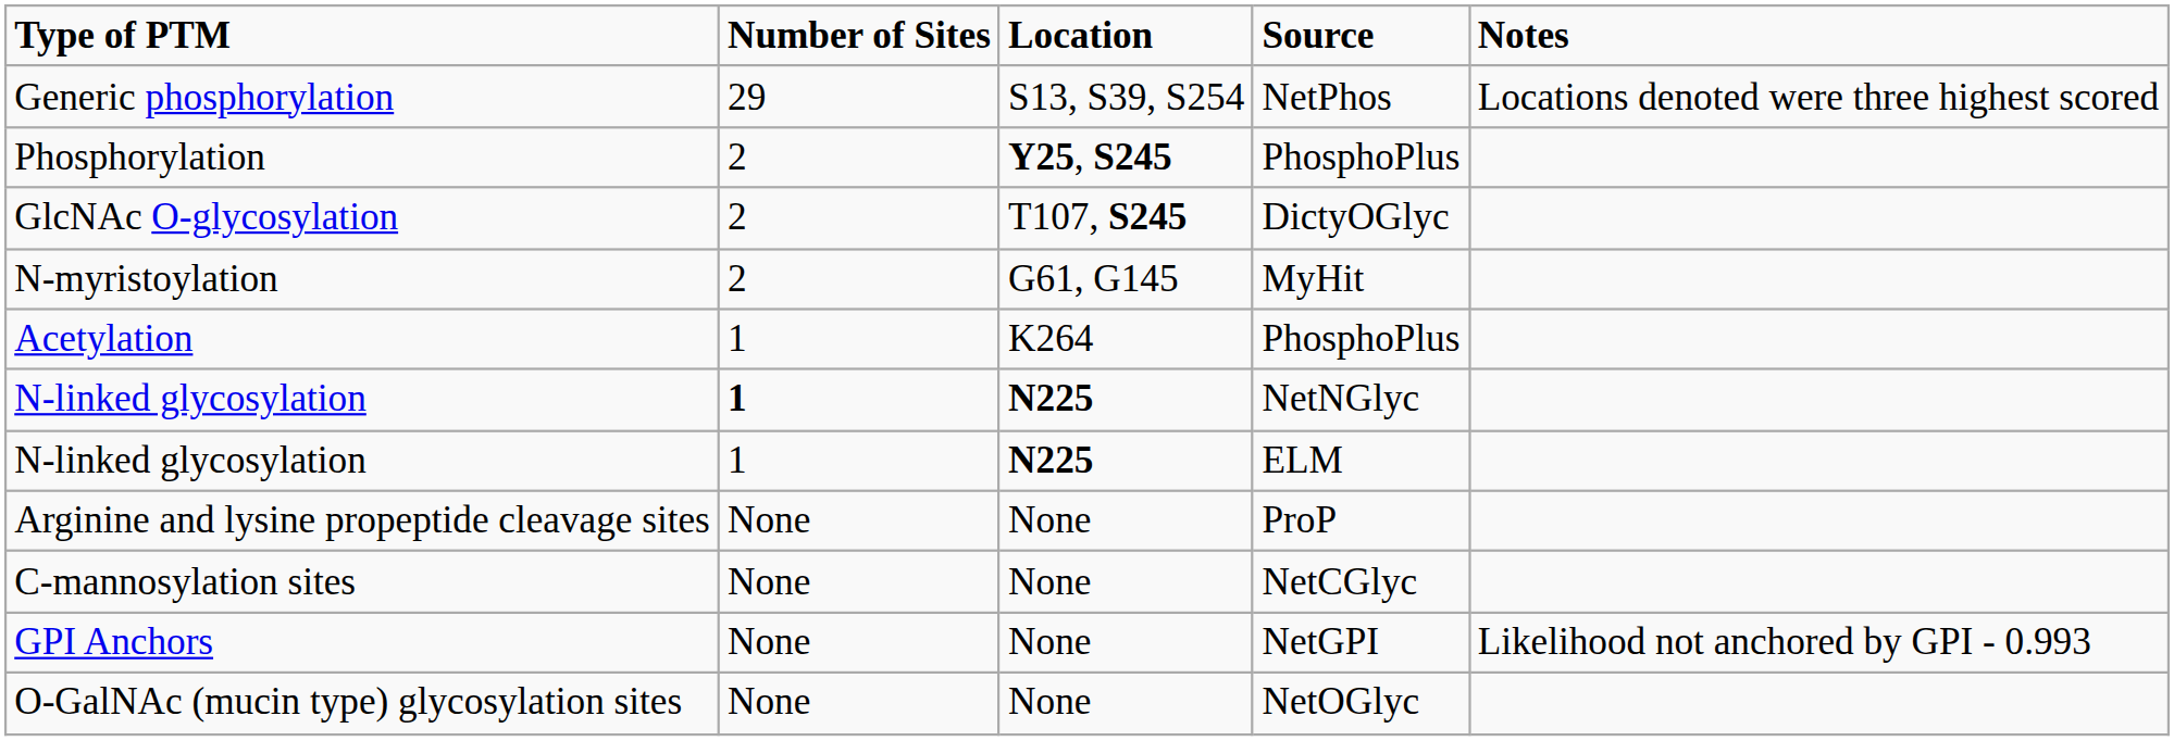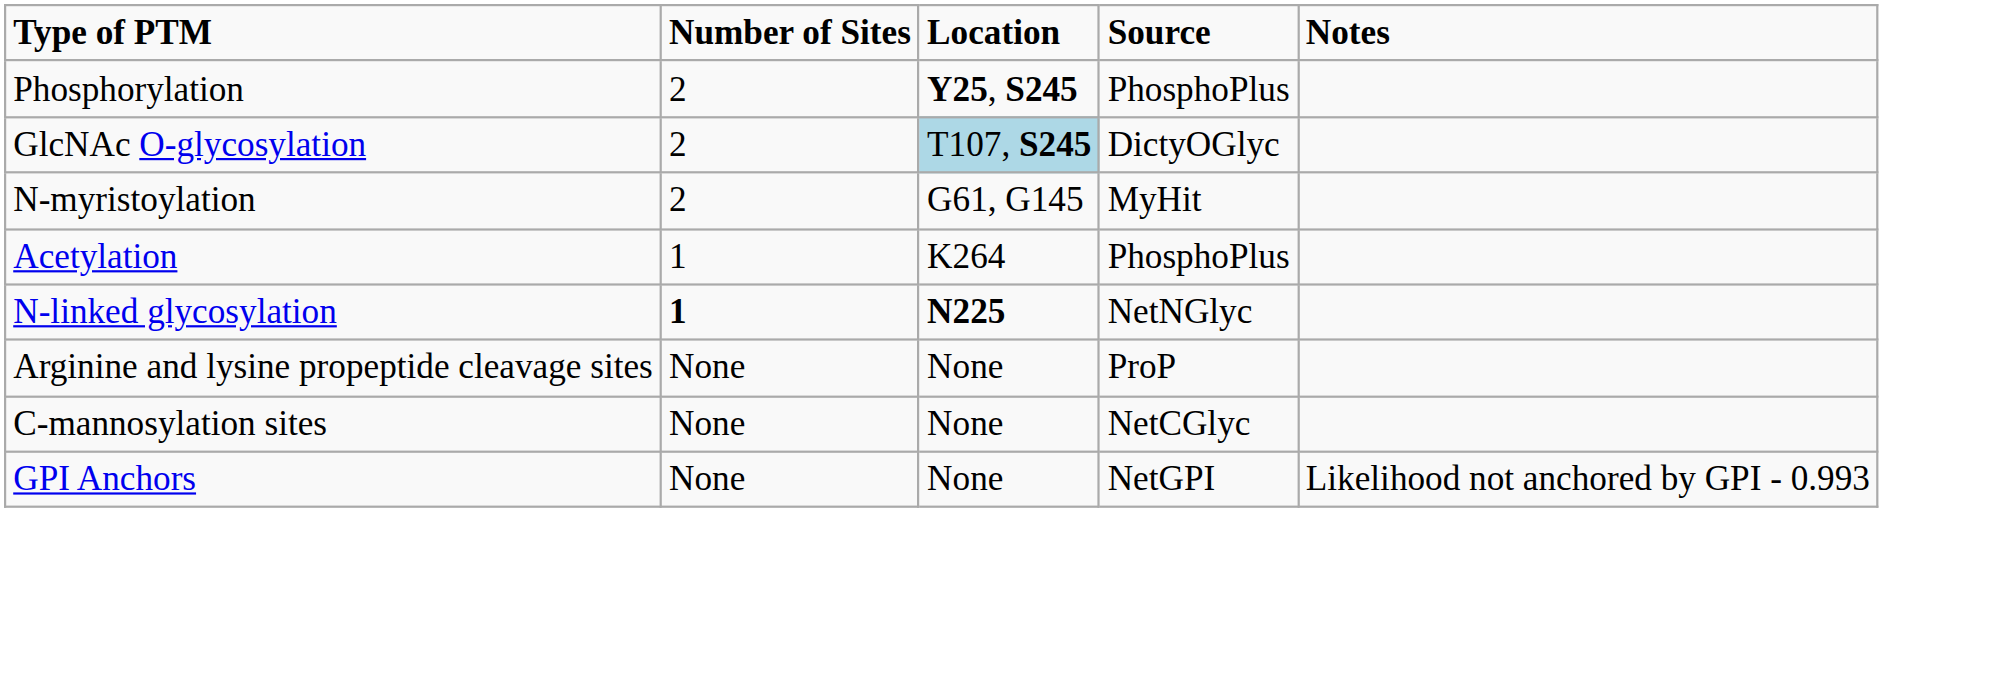- row: Generic phosphorylation | 29 | S13, S39, S254 | NetPhos | Locations denoted were three highest scored
GlcNAc O-glycosylation | Location: no background -> lightblue background
- row: N-linked glycosylation | 1 | N225 | ELM
- row: O-GalNAc (mucin type) glycosylation sites | None | None | NetOGlyc
